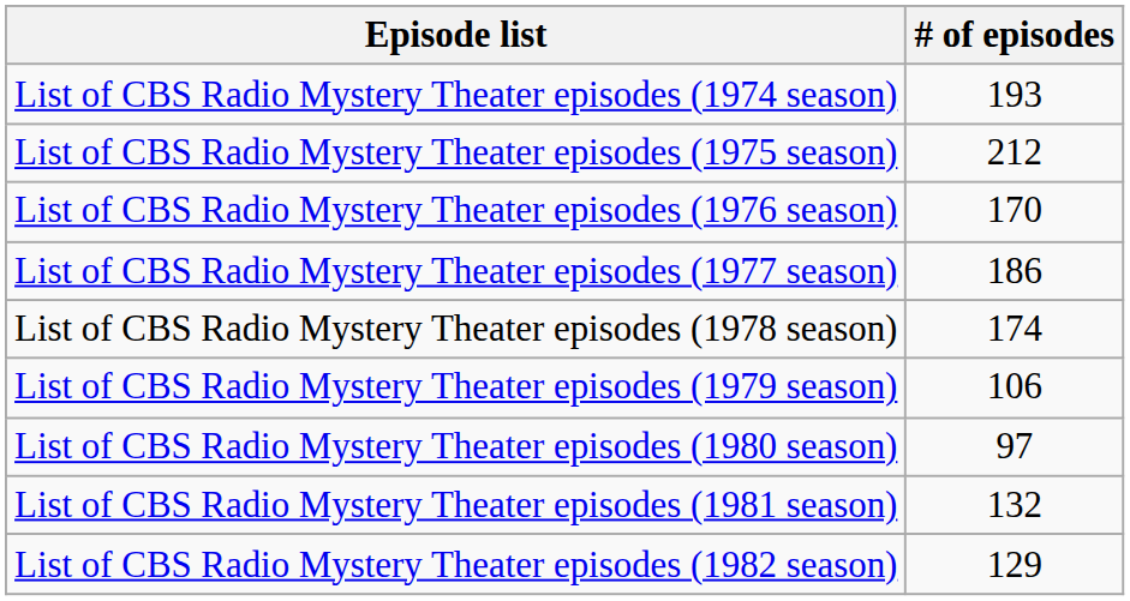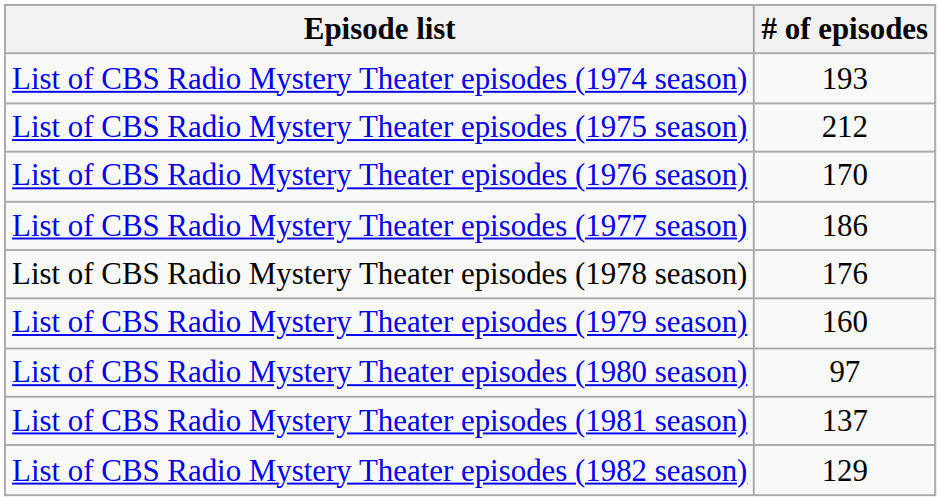List of CBS Radio Mystery Theater episodes (1978 season) | # of episodes: 174 -> 176
List of CBS Radio Mystery Theater episodes (1979 season) | # of episodes: 106 -> 160
List of CBS Radio Mystery Theater episodes (1981 season) | # of episodes: 132 -> 137
